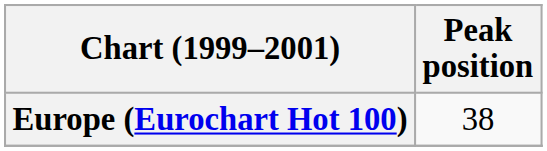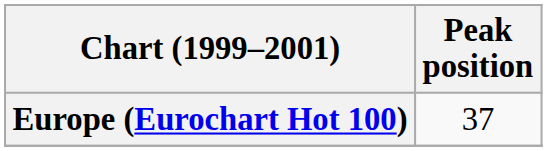Europe (Eurochart Hot 100) | Peak position: 38 -> 37
